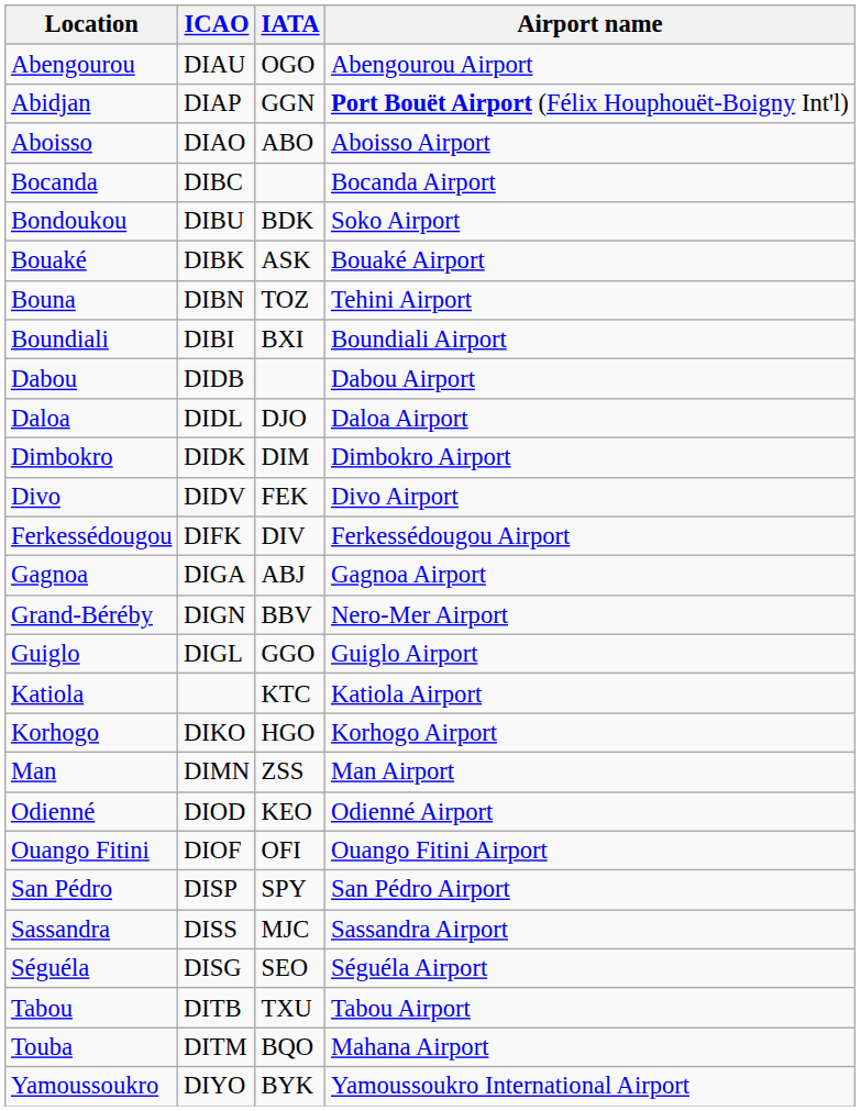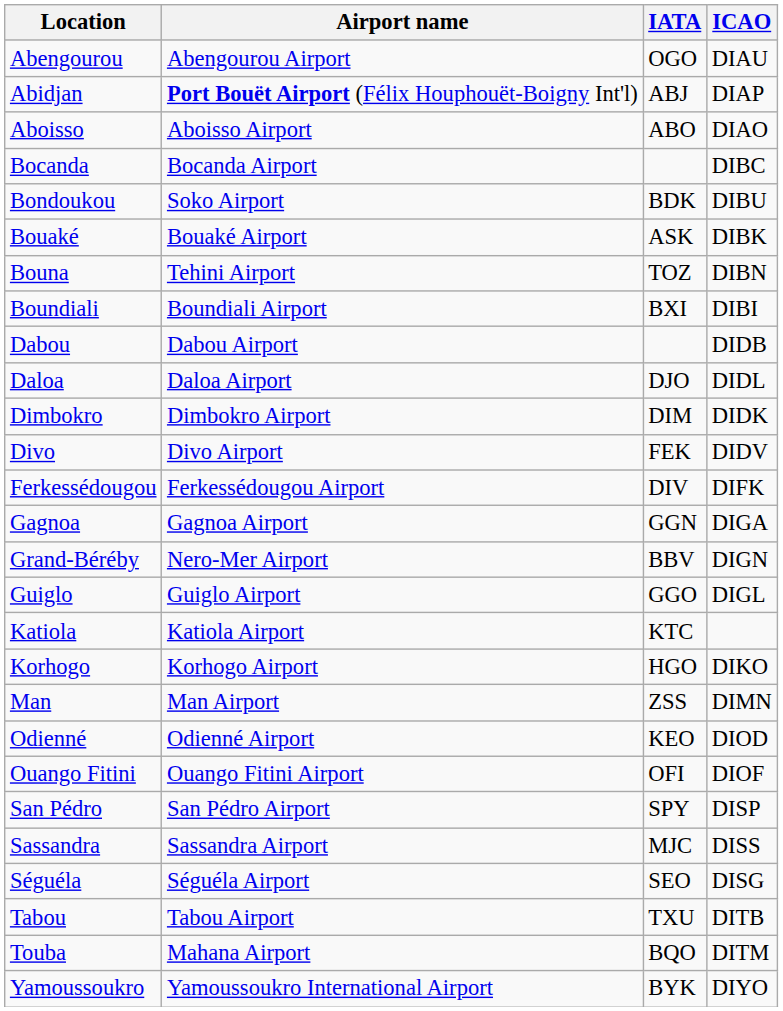columns swapped: ICAO <-> Airport name
Abidjan | IATA: GGN -> ABJ
Gagnoa | IATA: ABJ -> GGN
